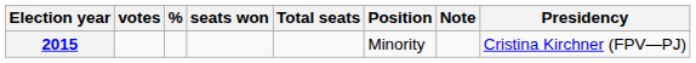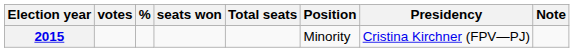columns swapped: Presidency <-> Note
